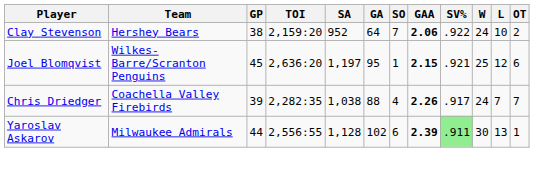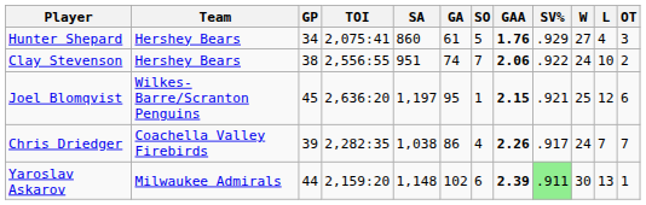+ row: Hunter Shepard | Hershey Bears | 34 | 2,075:41 | 860 | 61 | 5 | 1.76 | .929 | 27 | 4 | 3
Clay Stevenson | TOI: 2,159:20 -> 2,556:55
Clay Stevenson | SA: 952 -> 951
Clay Stevenson | GA: 64 -> 74
Chris Driedger | GA: 88 -> 86
Yaroslav Askarov | TOI: 2,556:55 -> 2,159:20
Yaroslav Askarov | SA: 1,128 -> 1,148
